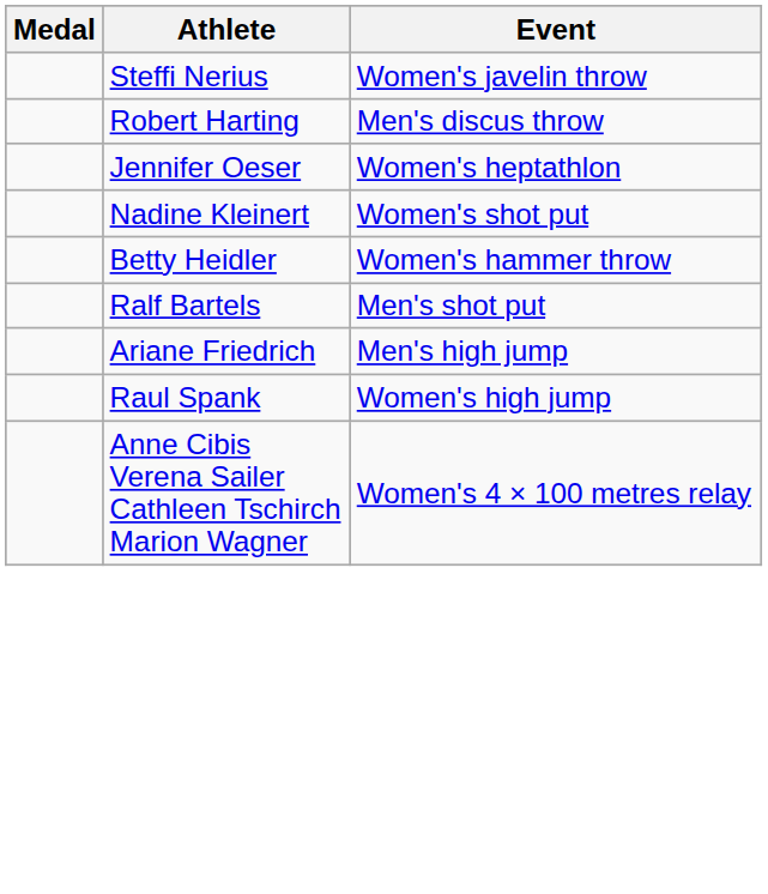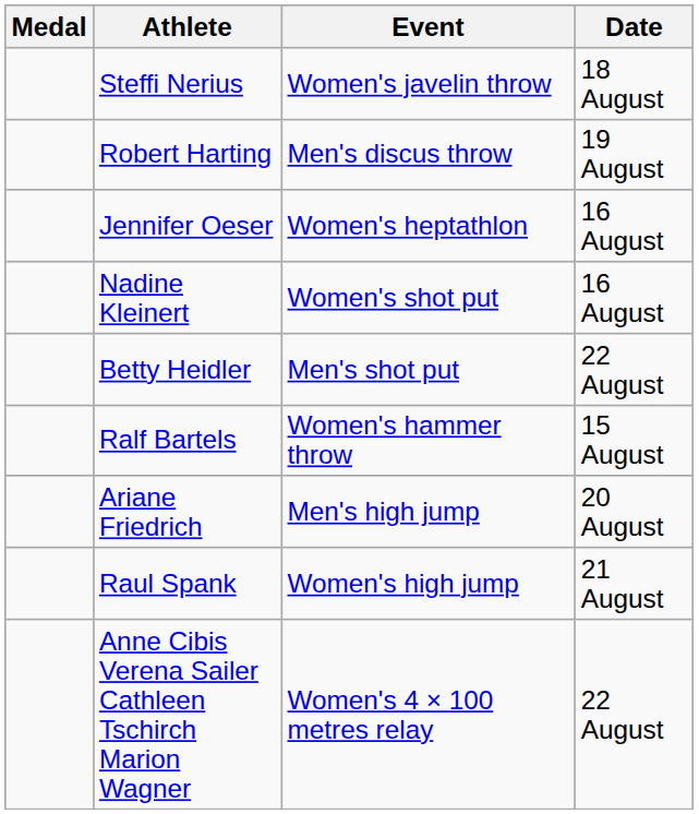+ column: Date | 18 August | 19 August | 16 August | 16 August | 22 August | 15 August | 20 August | 21 August | 22 August
Betty Heidler | Event: Women's hammer throw -> Men's shot put
Ralf Bartels | Event: Men's shot put -> Women's hammer throw
